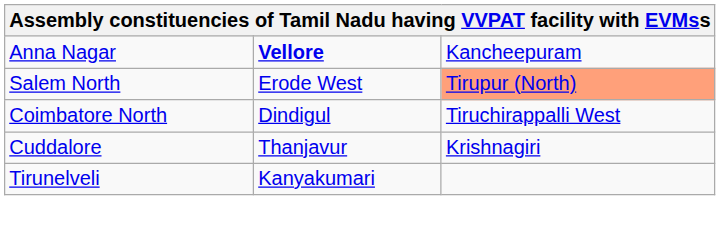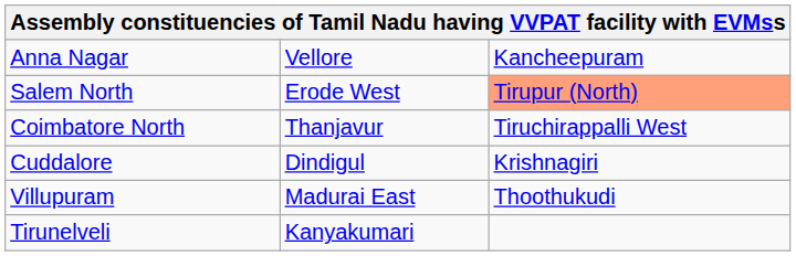Anna Nagar | column 2: bold -> normal
Coimbatore North | column 2: Dindigul -> Thanjavur
Cuddalore | column 2: Thanjavur -> Dindigul
+ row: Villupuram | Madurai East | Thoothukudi
